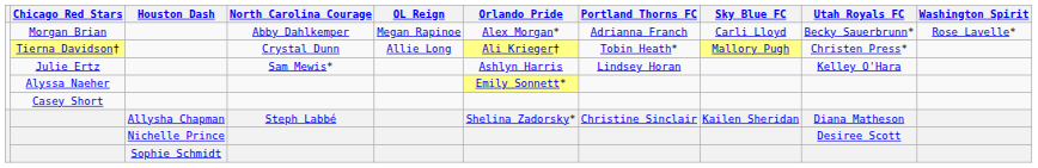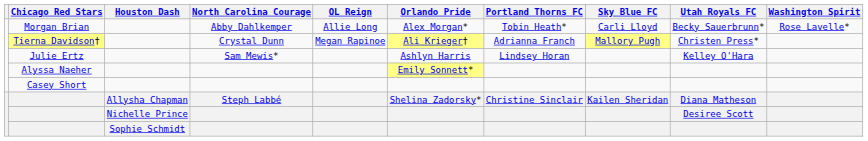Morgan Brian | OL Reign: Megan Rapinoe -> Allie Long
Morgan Brian | Portland Thorns FC: Adrianna Franch -> Tobin Heath*
Tierna Davidson† | OL Reign: Allie Long -> Megan Rapinoe
Tierna Davidson† | Portland Thorns FC: Tobin Heath* -> Adrianna Franch
